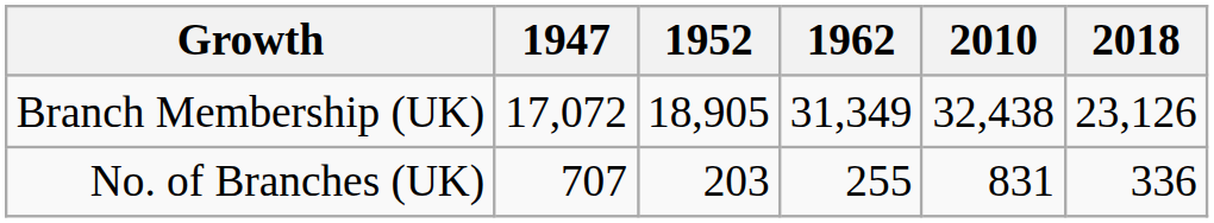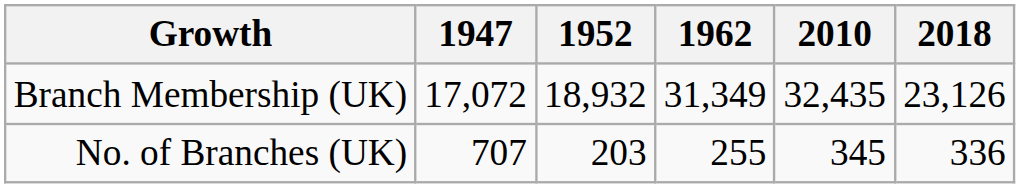Branch Membership (UK) | 1952: 18,905 -> 18,932
Branch Membership (UK) | 2010: 32,438 -> 32,435
No. of Branches (UK) | 2010: 831 -> 345
